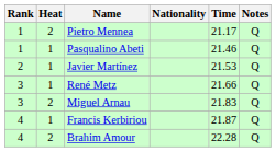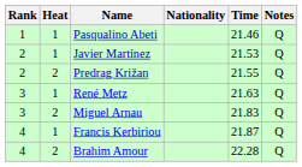- row: 1 | 2 | Pietro Mennea | 21.17 | Q
+ row: 2 | 2 | Predrag Križan | 21.55 | Q
René Metz | Time: 21.66 -> 21.63
